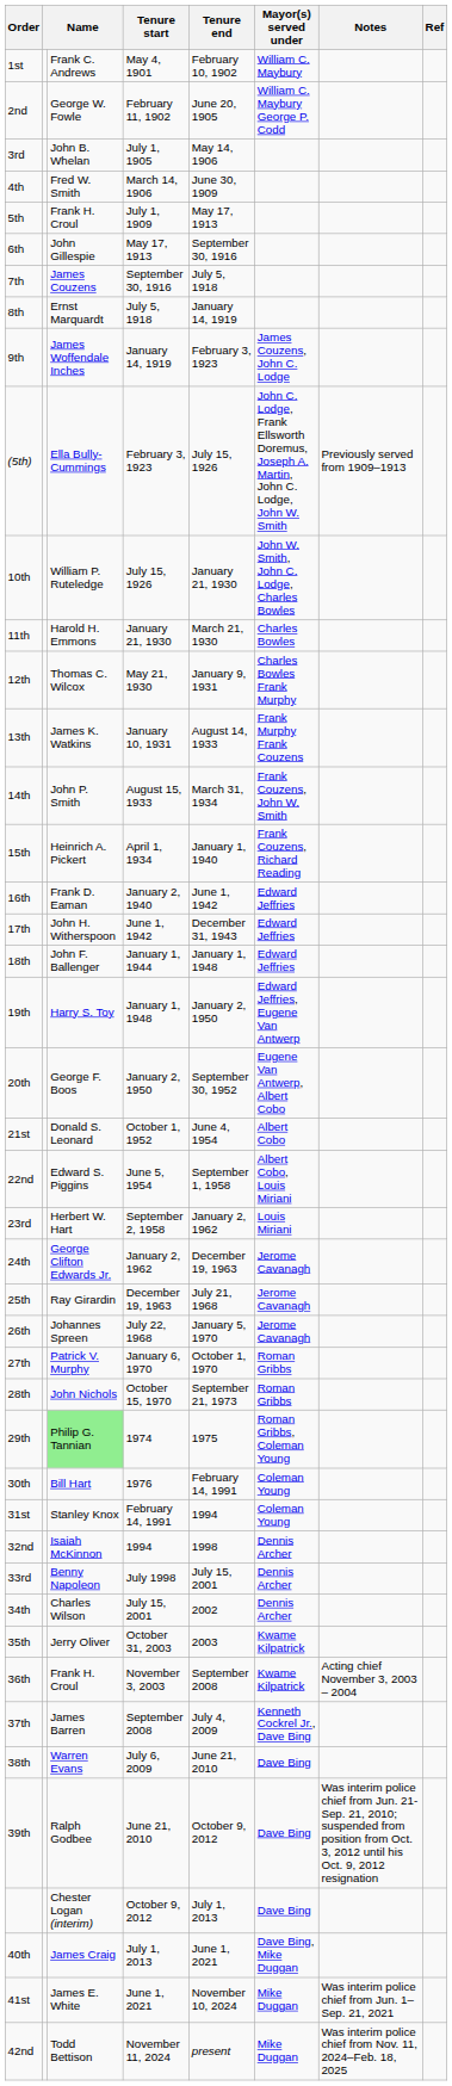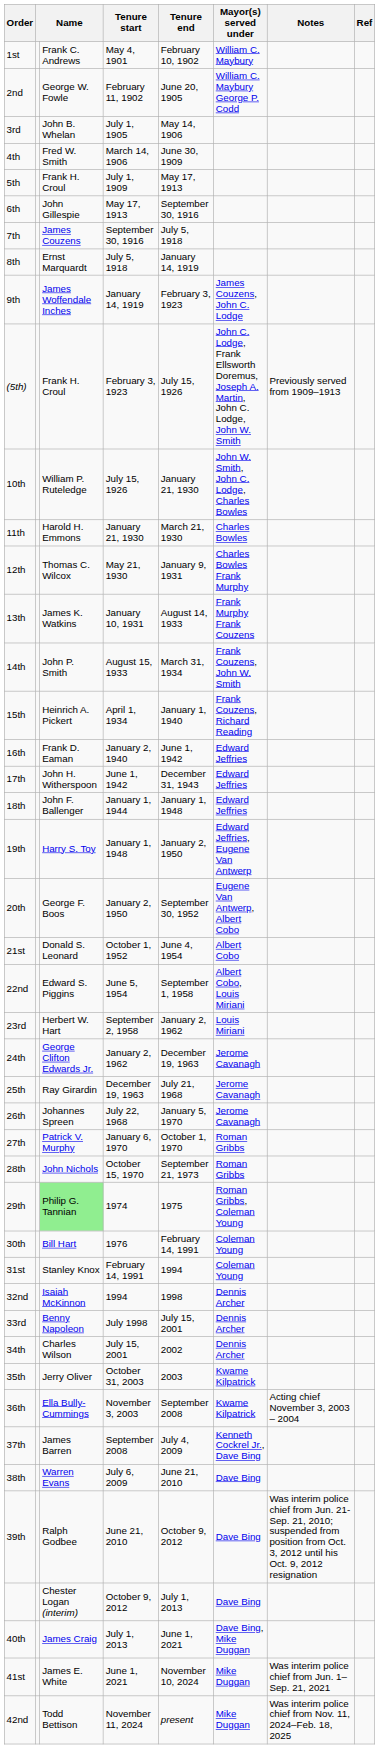(5th) | column 3: Ella Bully-Cummings -> Frank H. Croul
36th | column 3: Frank H. Croul -> Ella Bully-Cummings
